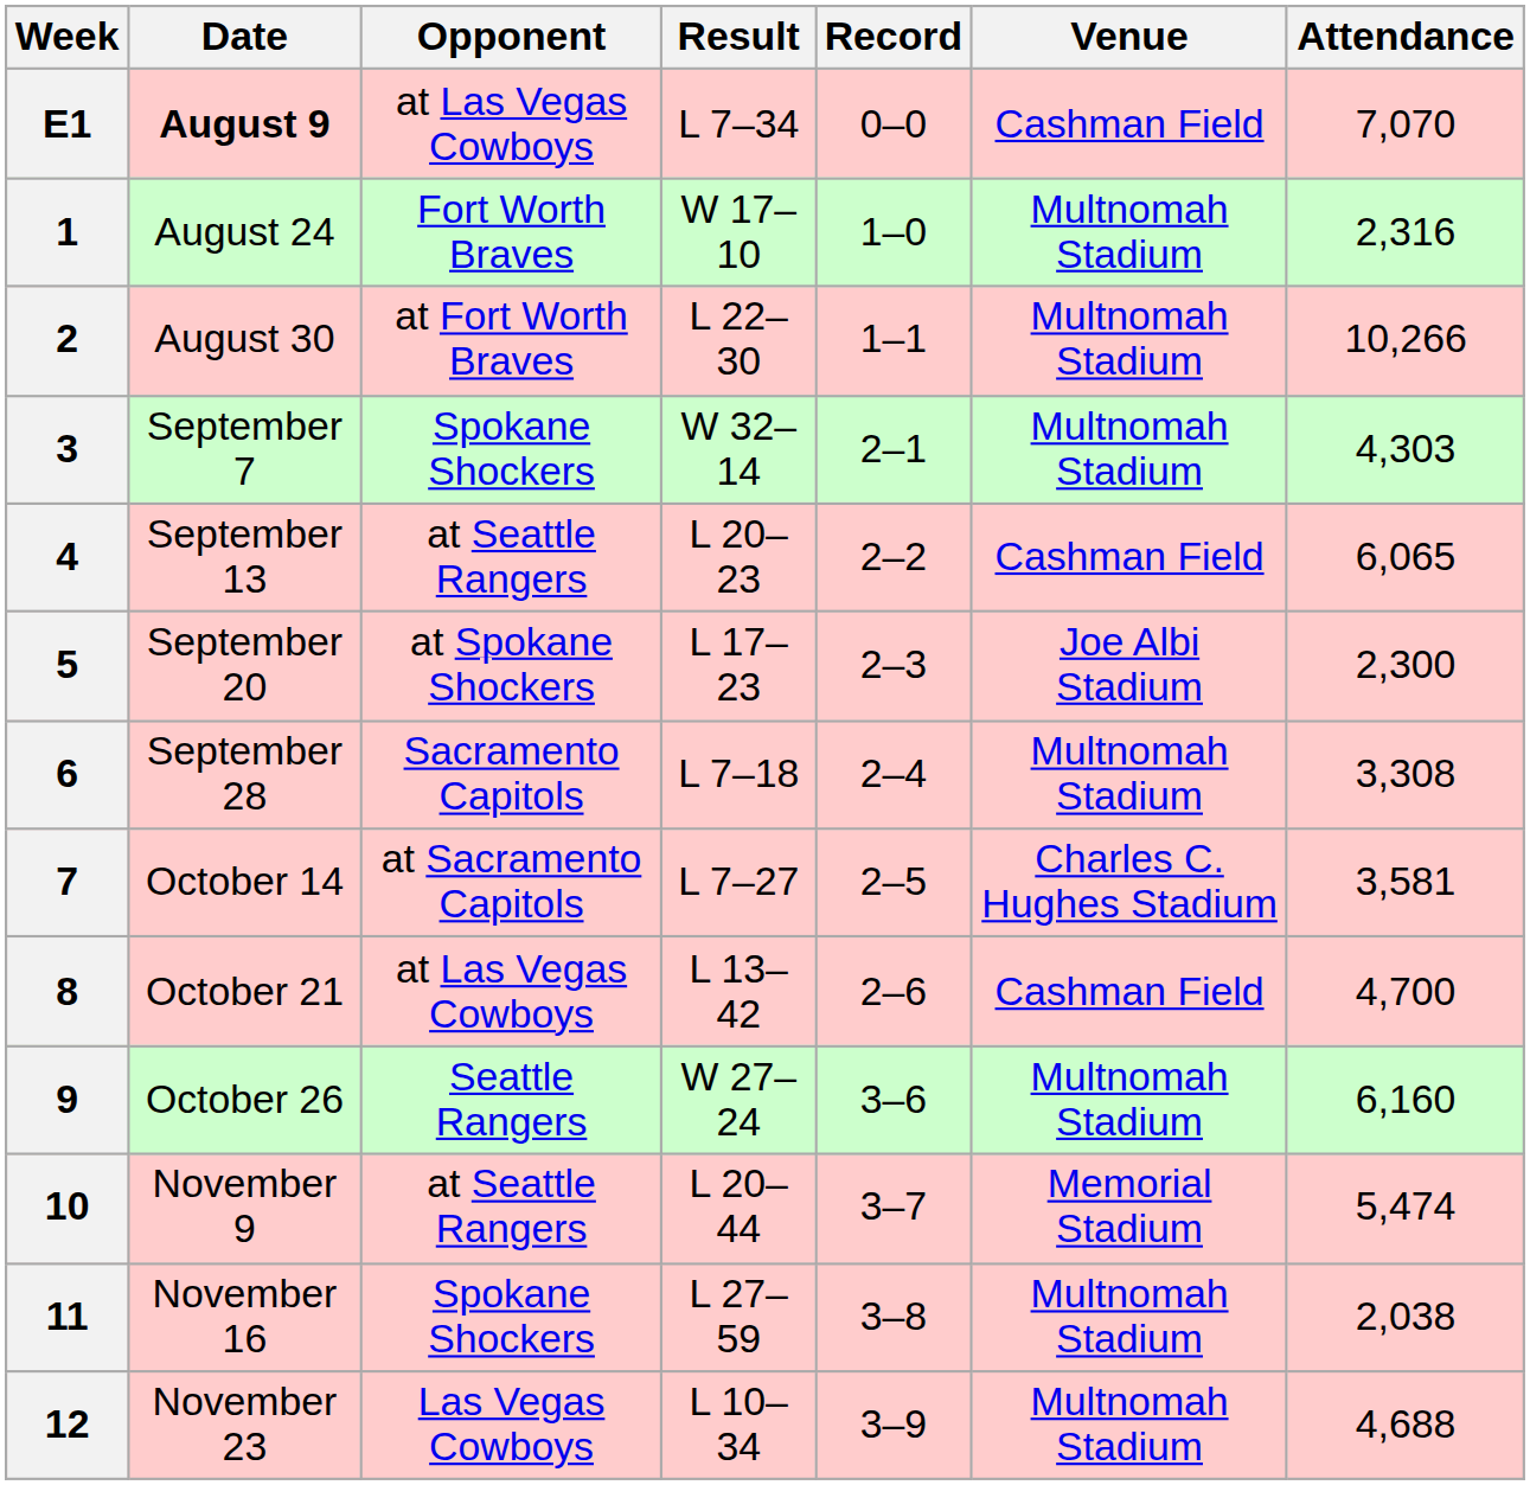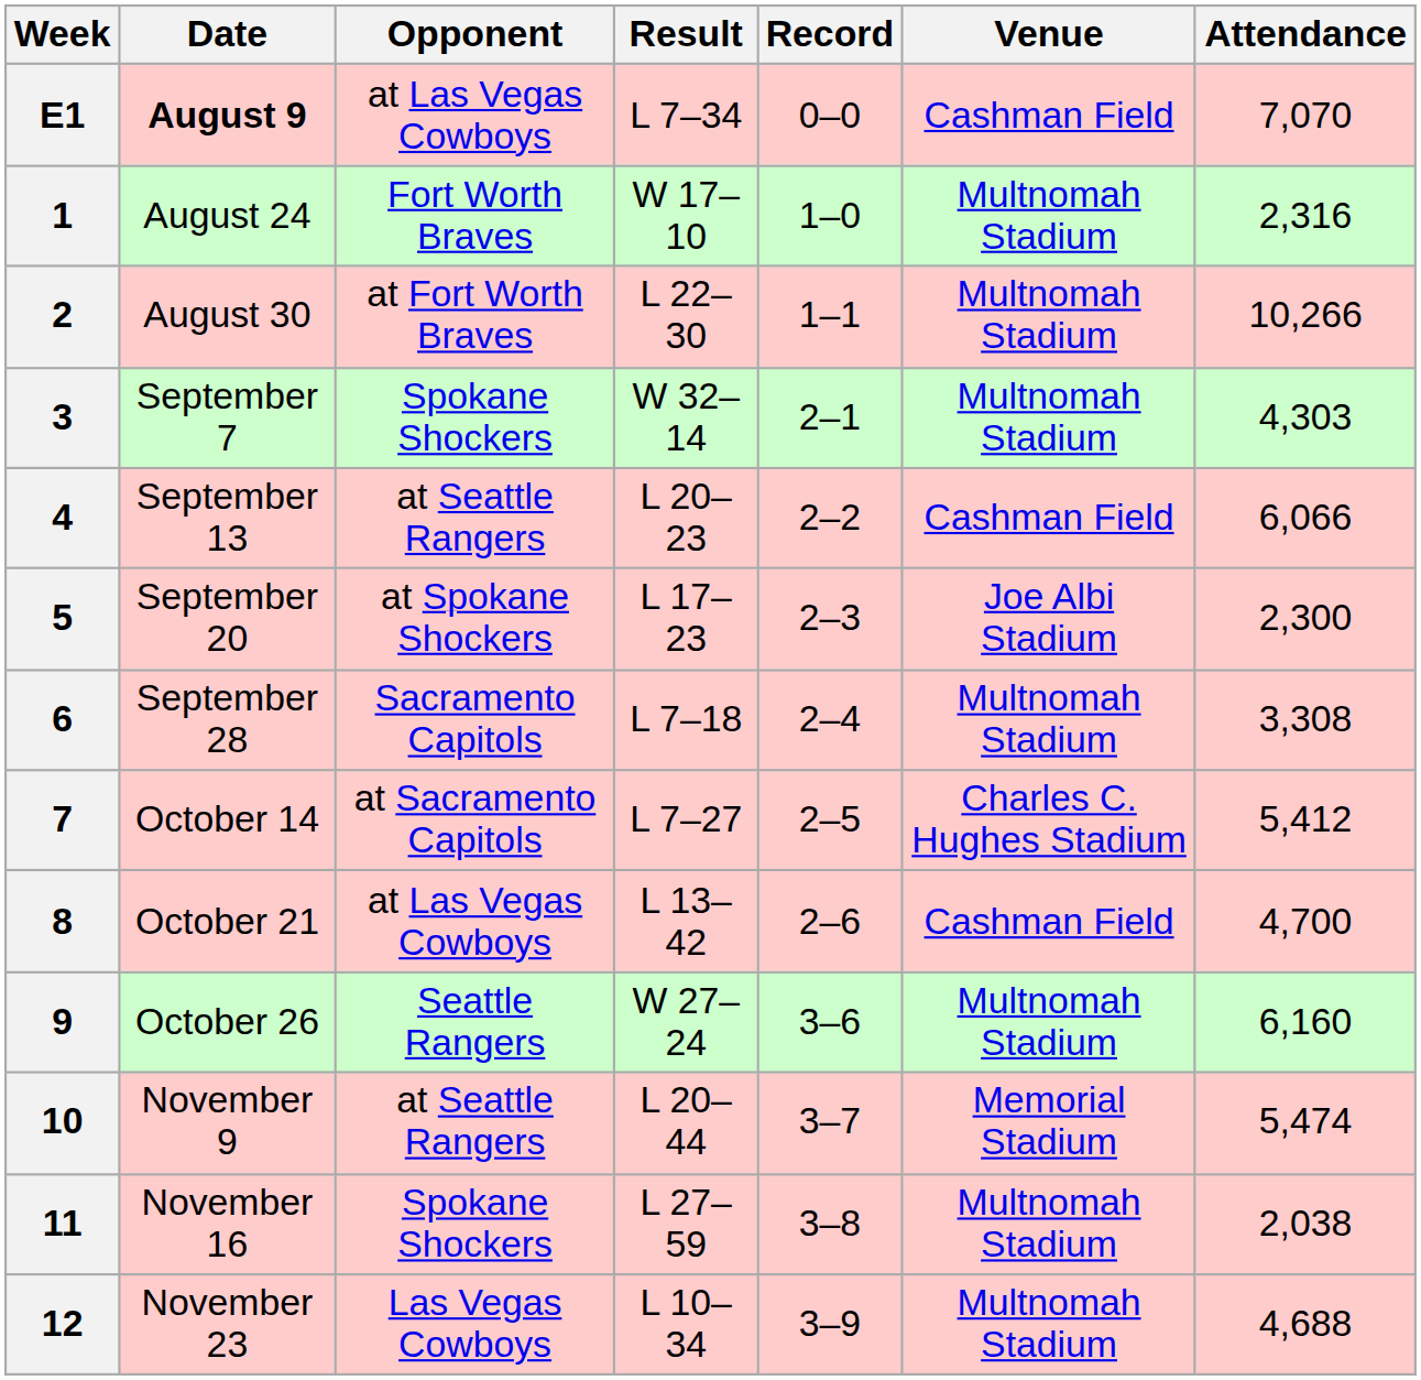4 | Attendance: 6,065 -> 6,066
7 | Attendance: 3,581 -> 5,412
